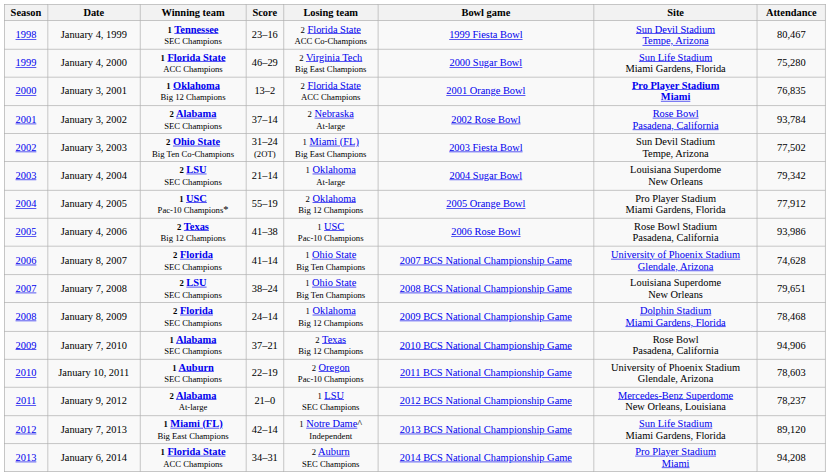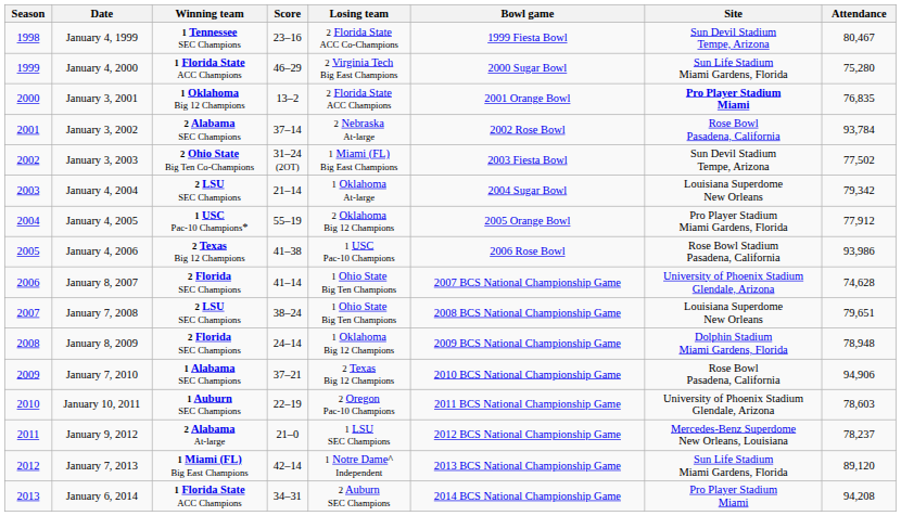January 8, 2009 | Attendance: 78,468 -> 78,948
